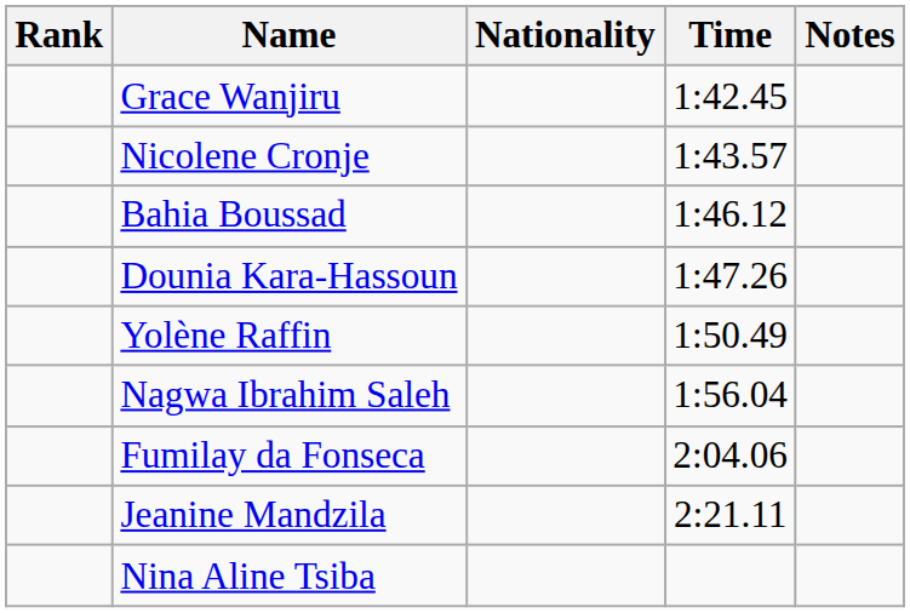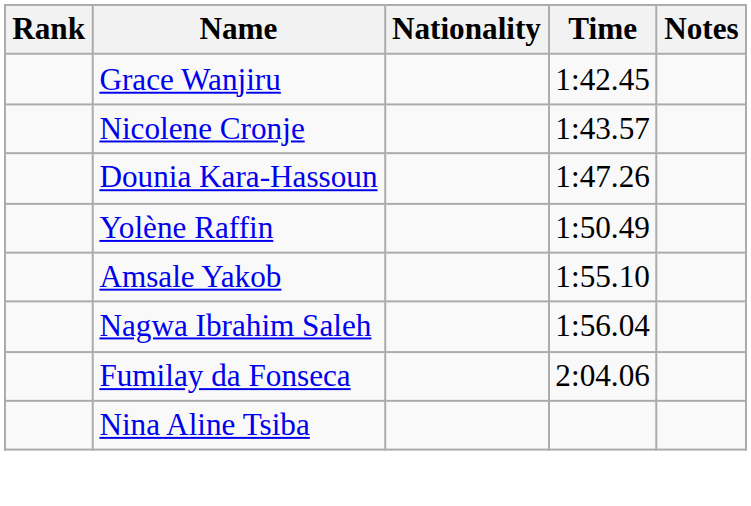- row: Bahia Boussad | 1:46.12
+ row: Amsale Yakob | 1:55.10
- row: Jeanine Mandzila | 2:21.11
